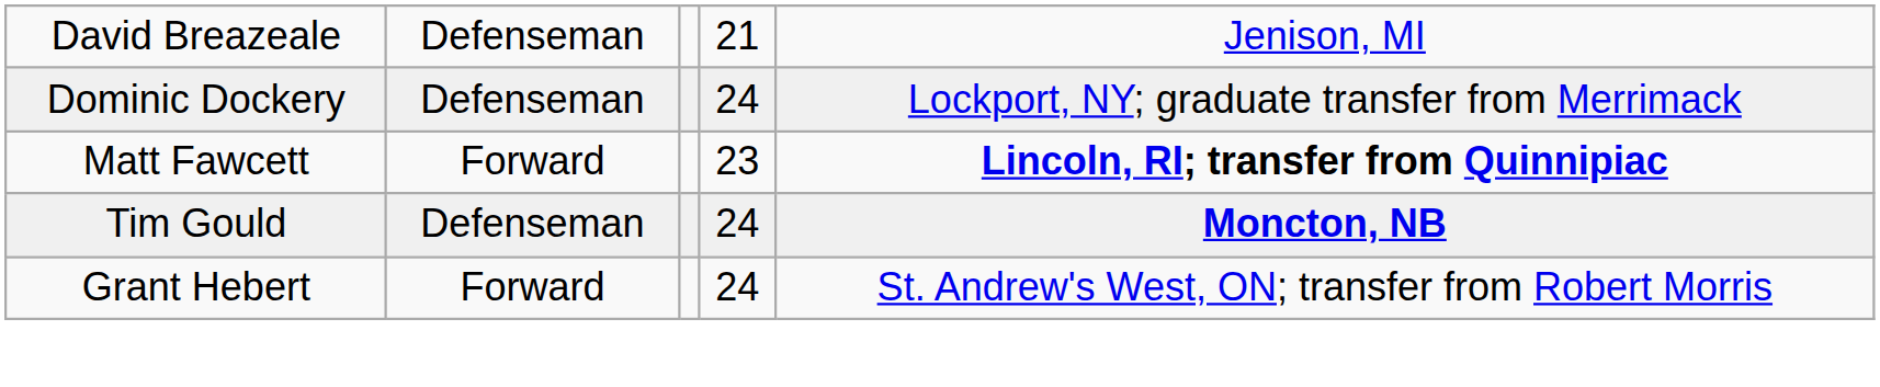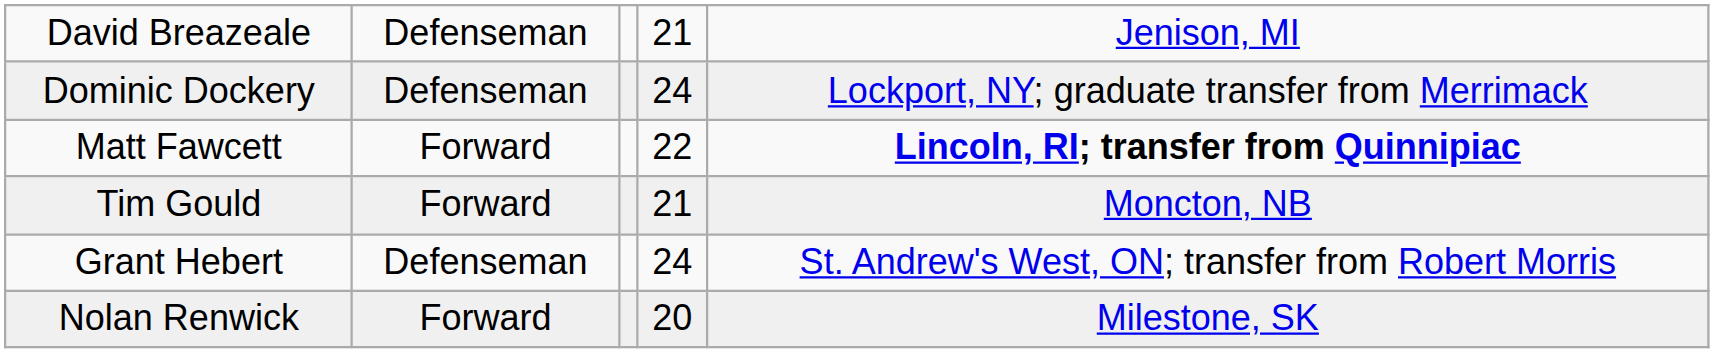Matt Fawcett | column 4: 23 -> 22
Tim Gould | column 2: Defenseman -> Forward
Tim Gould | column 4: 24 -> 21
Tim Gould | column 5: bold -> normal
Grant Hebert | column 2: Forward -> Defenseman
+ row: Nolan Renwick | Forward | 20 | Milestone, SK
